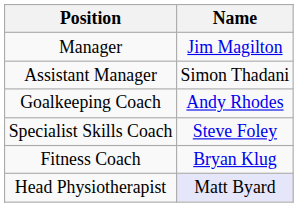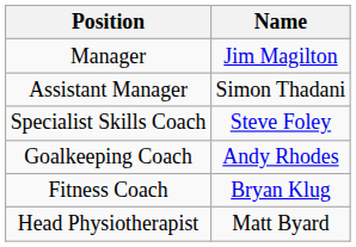rows swapped: Goalkeeping Coach <-> Specialist Skills Coach
Head Physiotherapist | Name: lavender background -> no background
